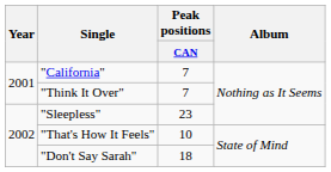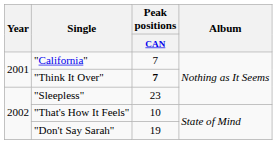"Think It Over" | Peak positions / CAN: normal -> bold
"Don't Say Sarah" | Peak positions / CAN: 18 -> 19
